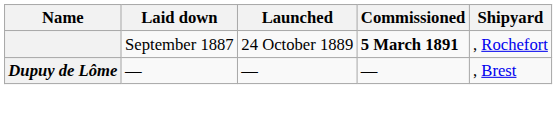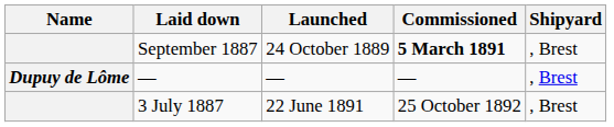September 1887 | Shipyard: , Rochefort -> , Brest
+ row: 3 July 1887 | 22 June 1891 | 25 October 1892 | , Brest
